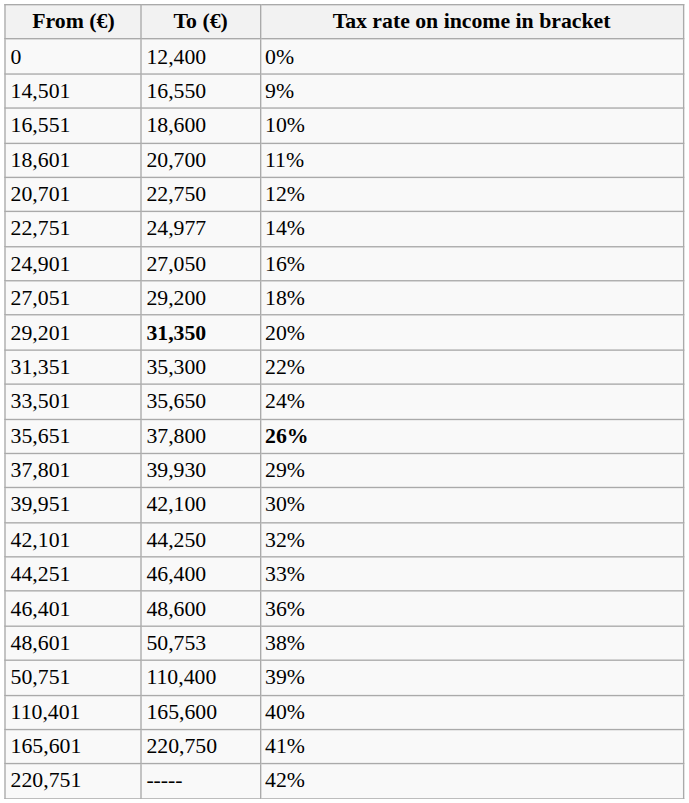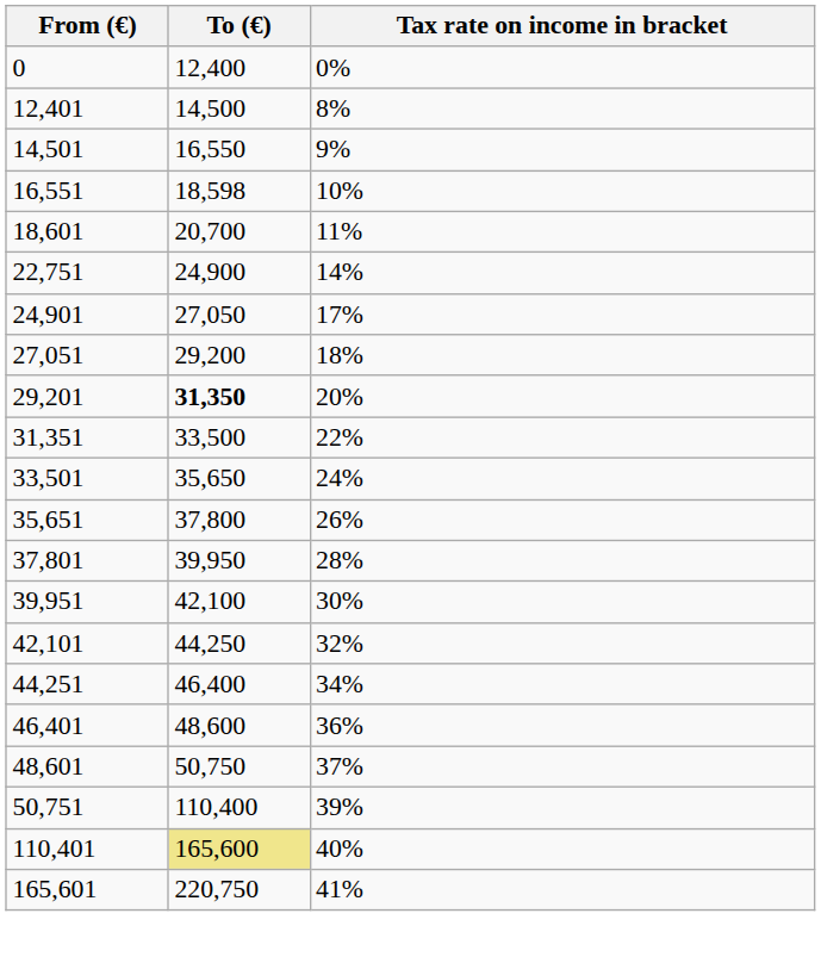+ row: 12,401 | 14,500 | 8%
16,551 | To (€): 18,600 -> 18,598
- row: 20,701 | 22,750 | 12%
22,751 | To (€): 24,977 -> 24,900
24,901 | Tax rate on income in bracket: 16% -> 17%
31,351 | To (€): 35,300 -> 33,500
35,651 | Tax rate on income in bracket: bold -> normal
37,801 | To (€): 39,930 -> 39,950
37,801 | Tax rate on income in bracket: 29% -> 28%
44,251 | Tax rate on income in bracket: 33% -> 34%
48,601 | To (€): 50,753 -> 50,750
48,601 | Tax rate on income in bracket: 38% -> 37%
110,401 | To (€): no background -> khaki background
- row: 220,751 | ----- | 42%
